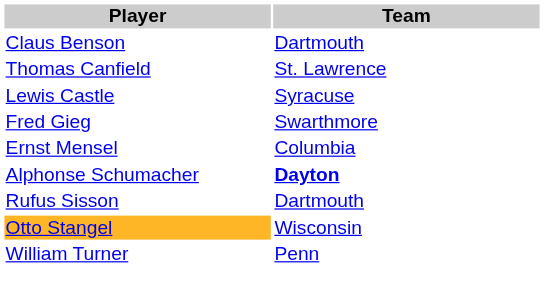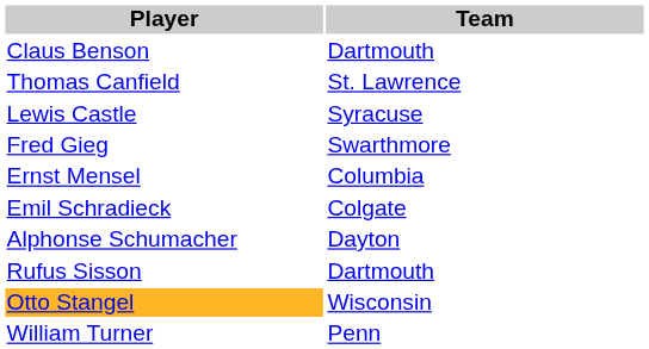+ row: Emil Schradieck | Colgate
Alphonse Schumacher | Team: bold -> normal
